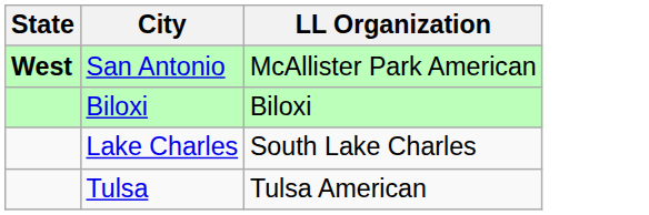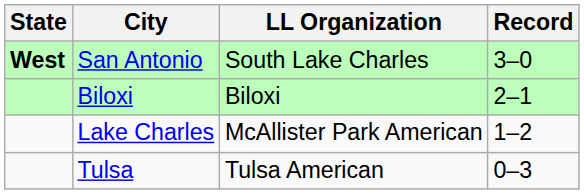+ column: Record | 3–0 | 2–1 | 1–2 | 0–3
San Antonio | LL Organization: McAllister Park American -> South Lake Charles
Lake Charles | LL Organization: South Lake Charles -> McAllister Park American
